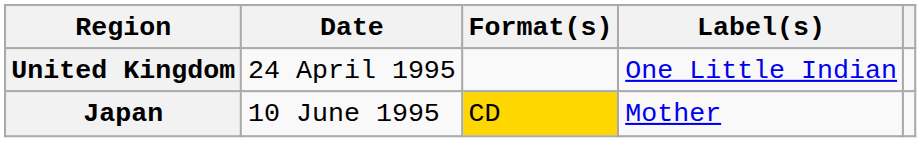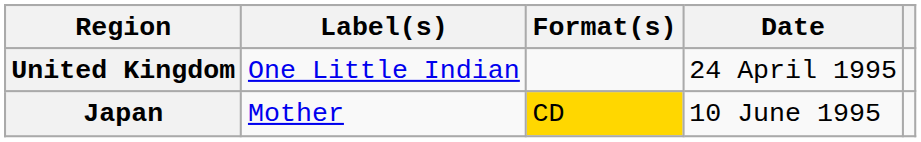columns swapped: Date <-> Label(s)
